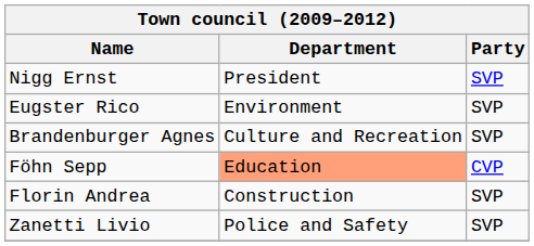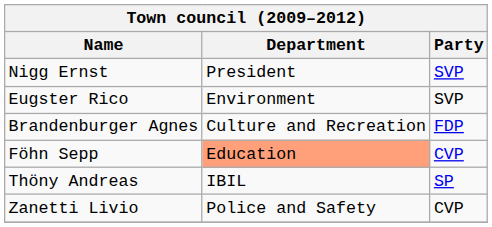Brandenburger Agnes | Party: SVP -> FDP
- row: Florin Andrea | Construction | SVP
+ row: Thöny Andreas | IBIL | SP
Zanetti Livio | Party: SVP -> CVP
